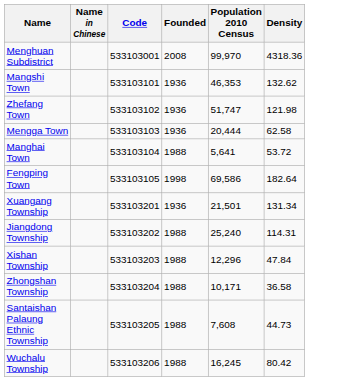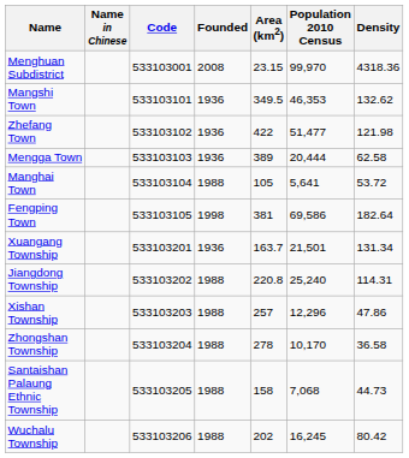+ column: Area (km2) | 23.15 | 349.5 | 422 | 389 | 105 | 381 | 163.7 | 220.8 | 257 | 278 | 158 | 202
Zhefang Town | Population 2010 Census: 51,747 -> 51,477
Xishan Township | Density: 47.84 -> 47.86
Zhongshan Township | Population 2010 Census: 10,171 -> 10,170
Santaishan Palaung Ethnic Township | Population 2010 Census: 7,608 -> 7,068
